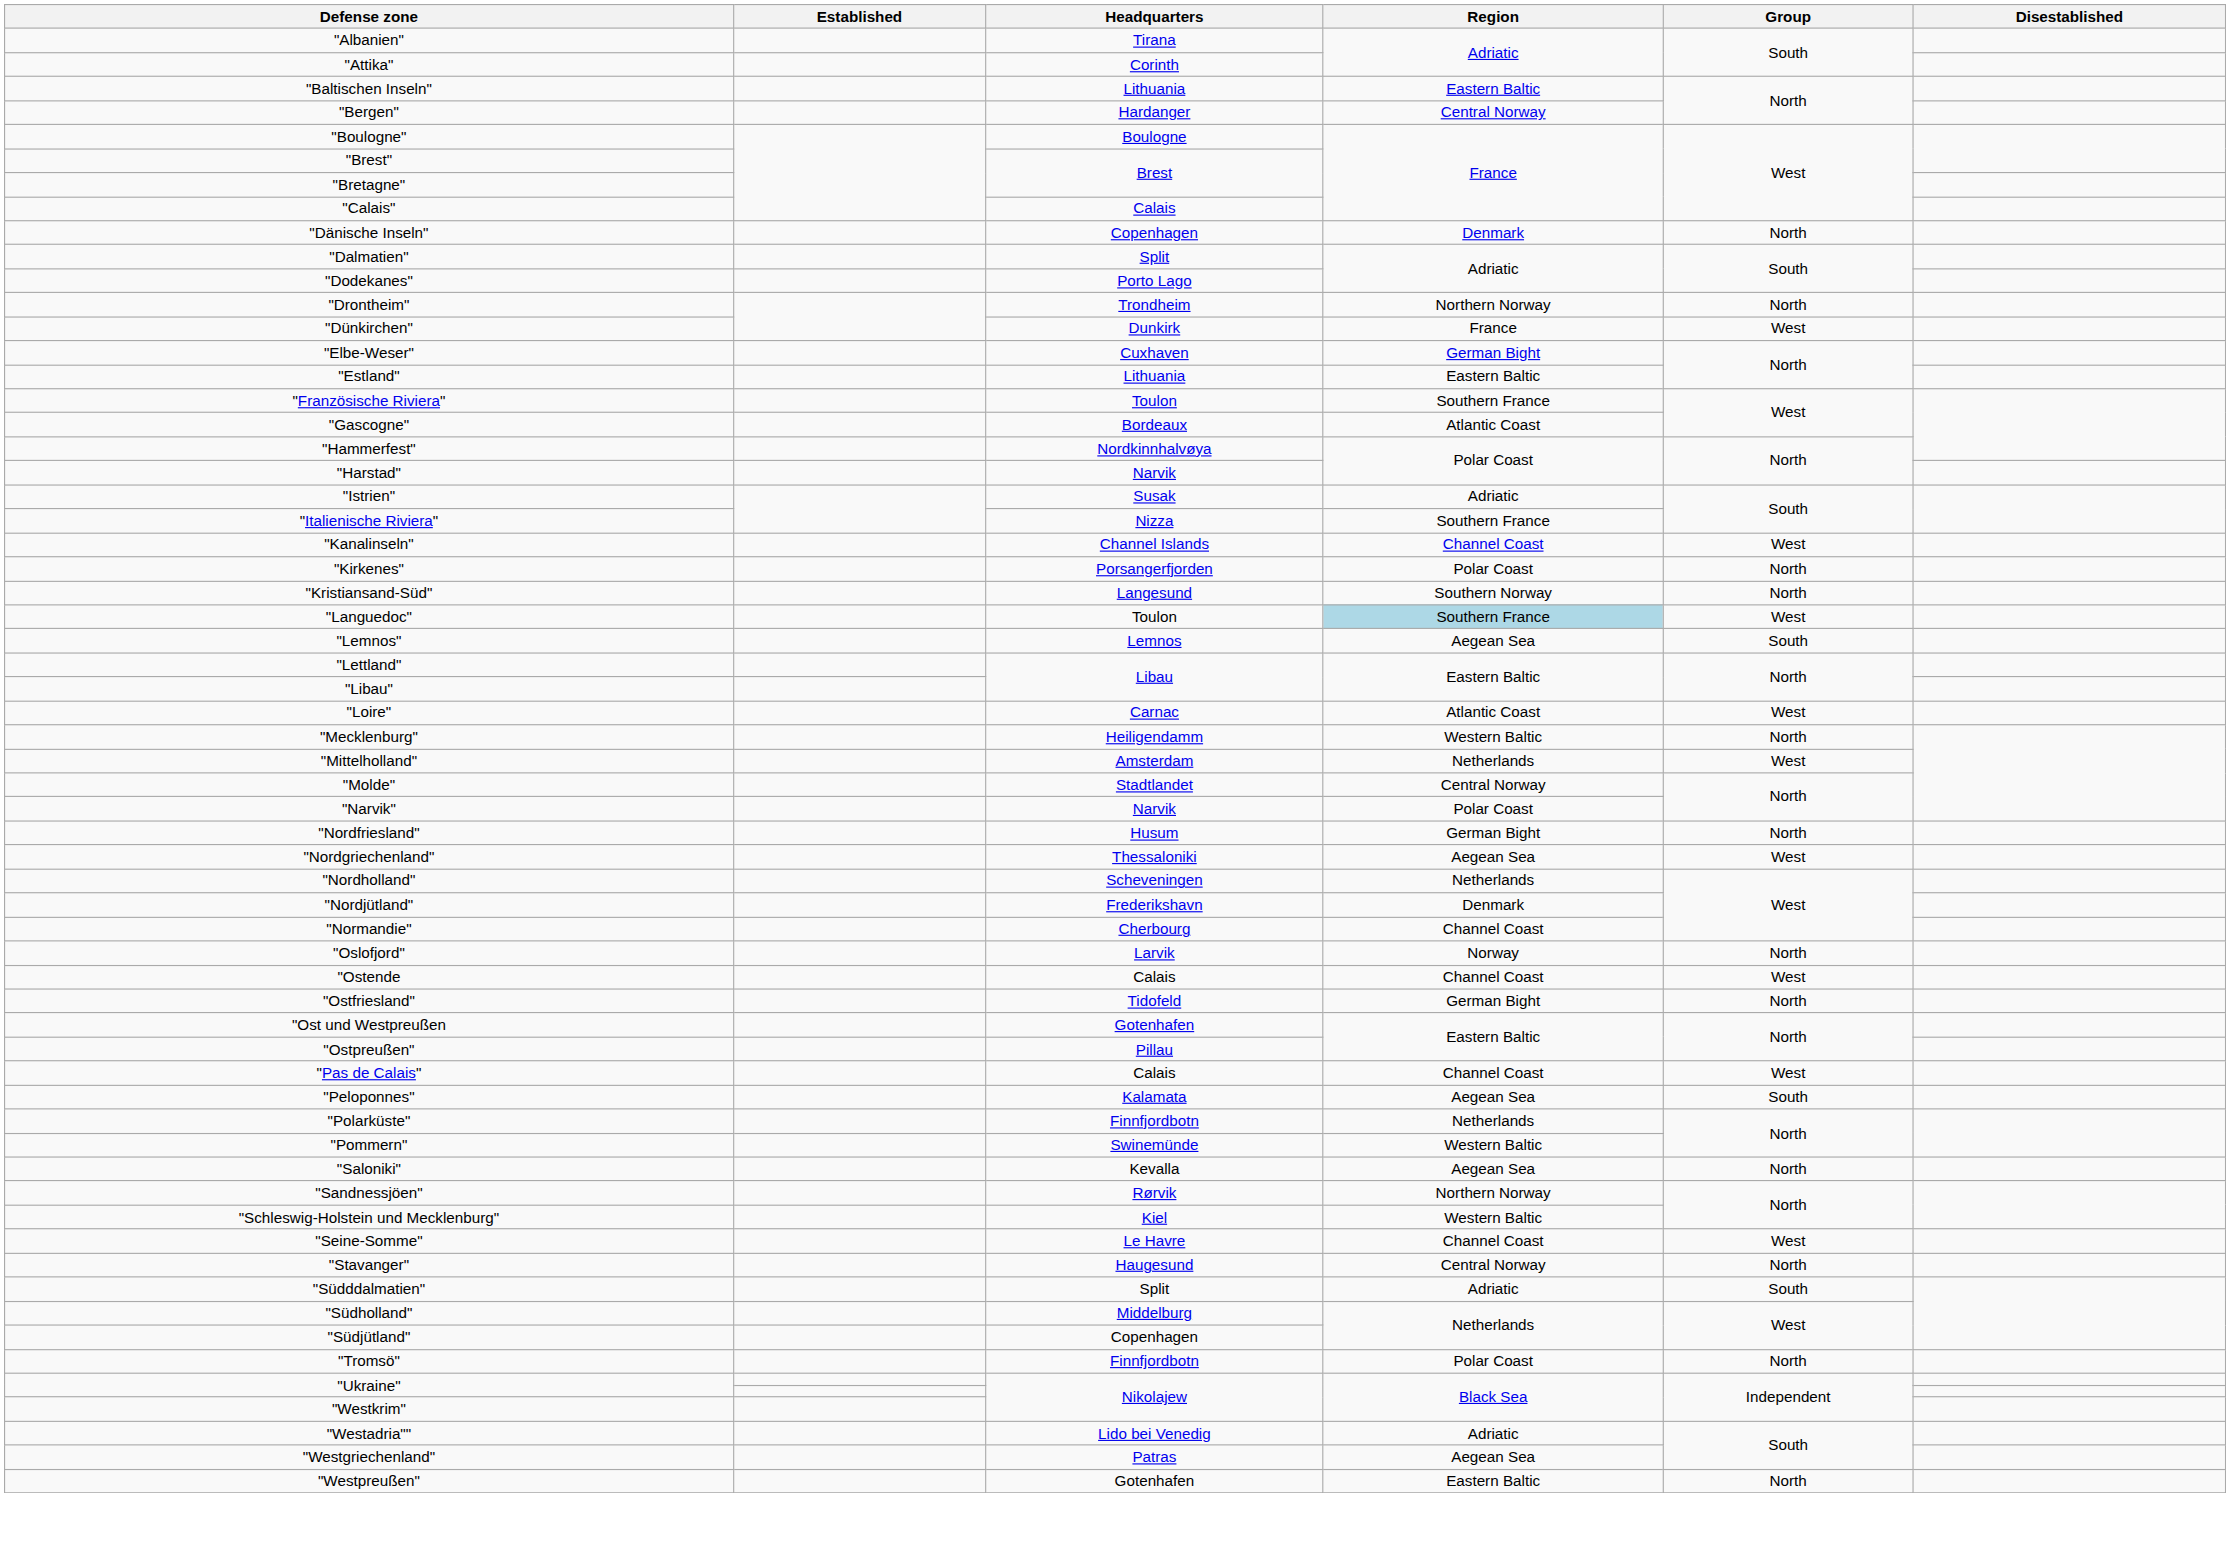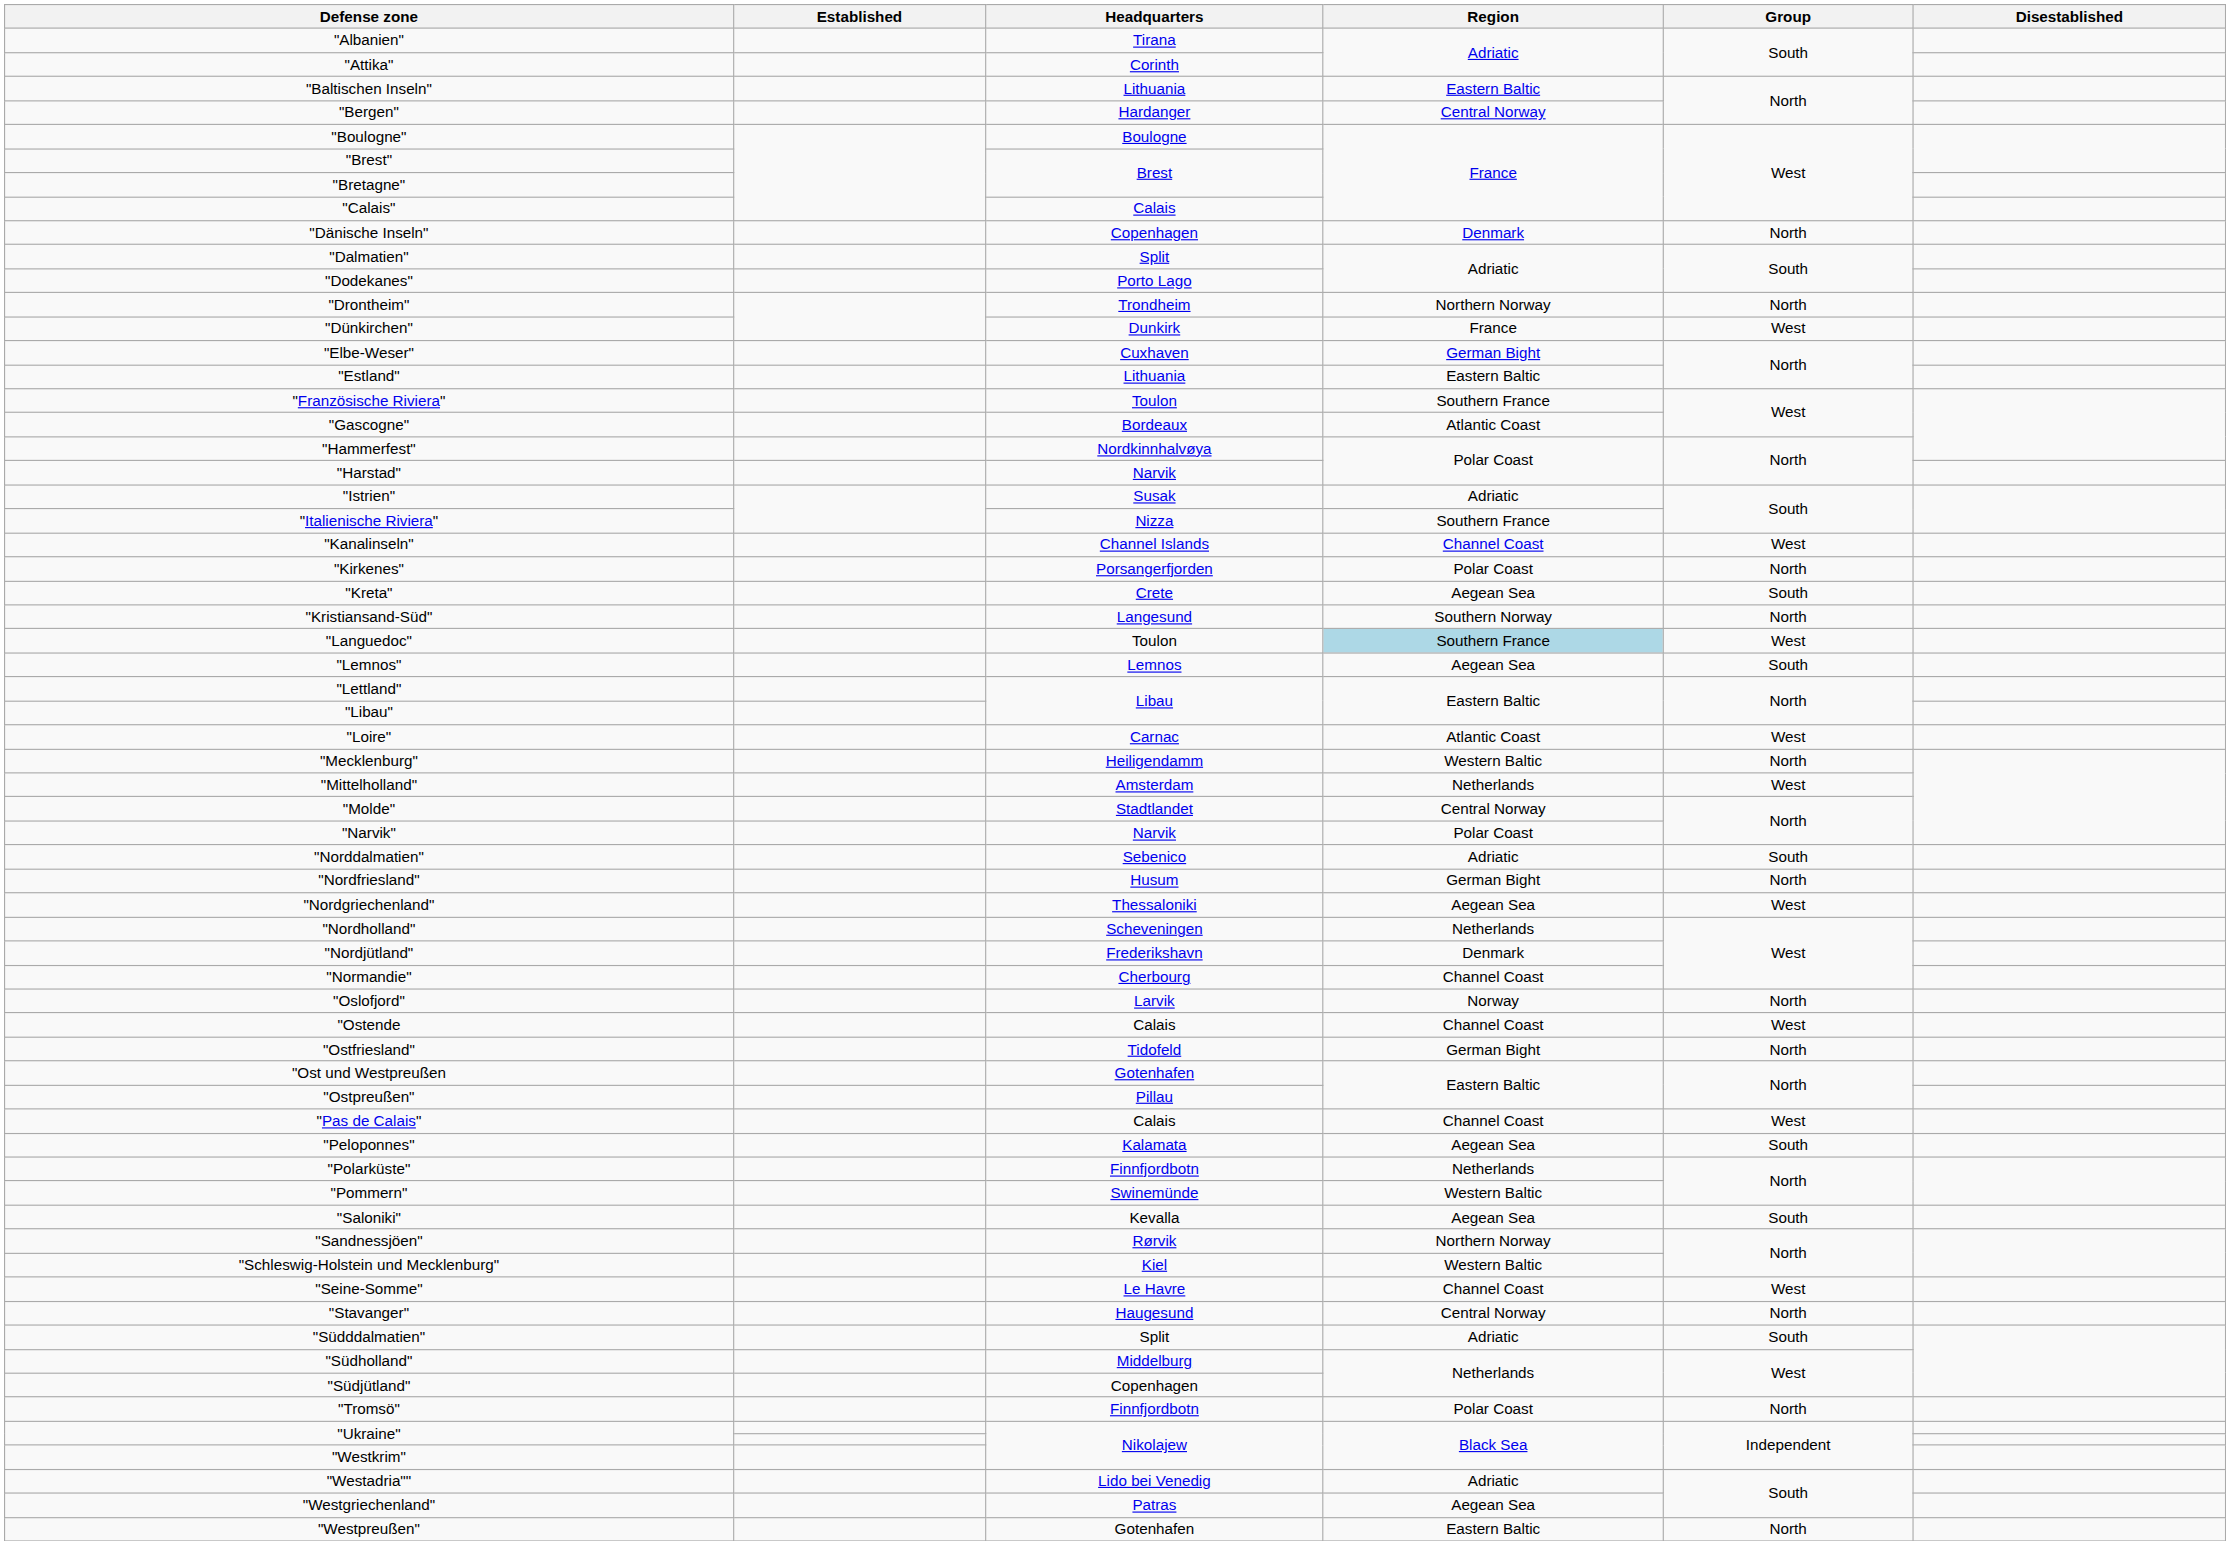+ row: "Kreta" | Crete | Aegean Sea | South
+ row: "Norddalmatien" | Sebenico | Adriatic | South
"Saloniki" | Group: North -> South
